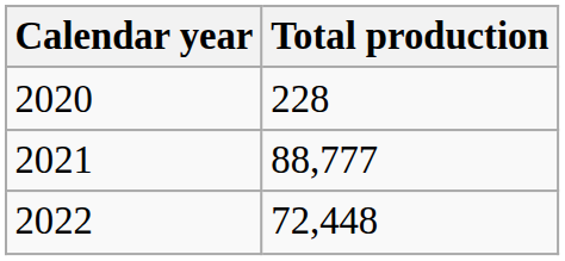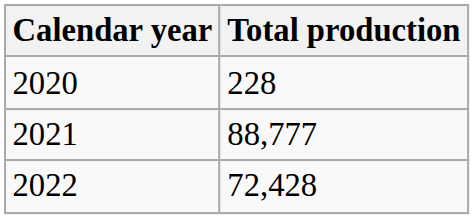2022 | Total production: 72,448 -> 72,428
